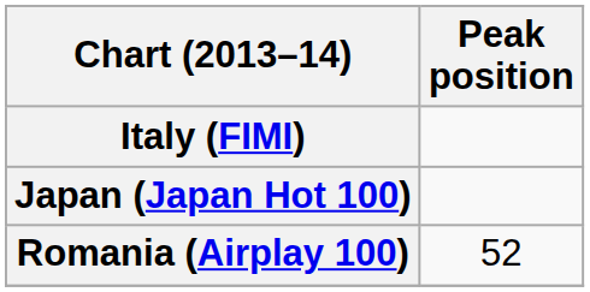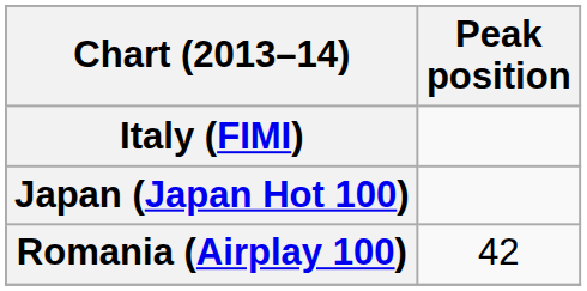Romania (Airplay 100) | Peak position: 52 -> 42
